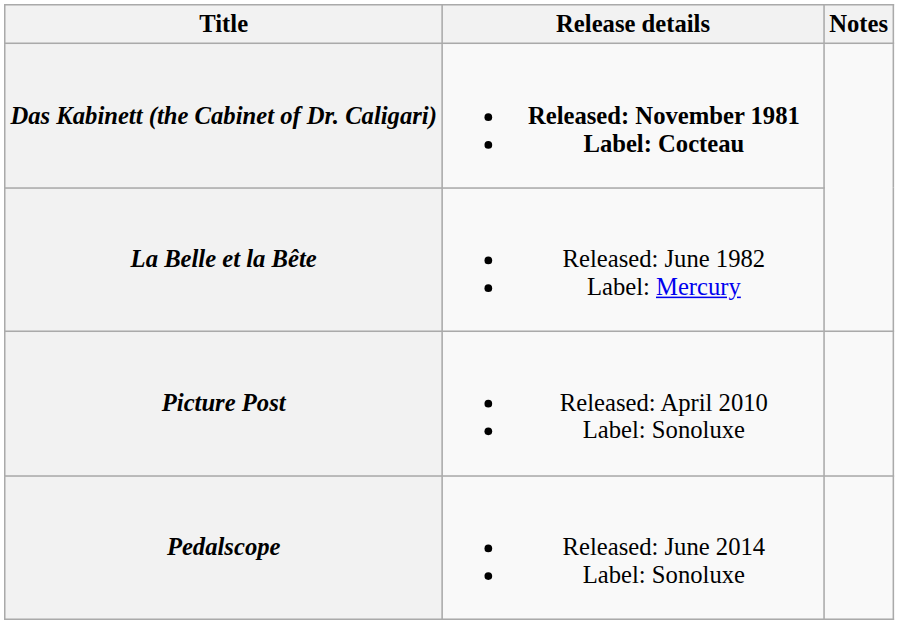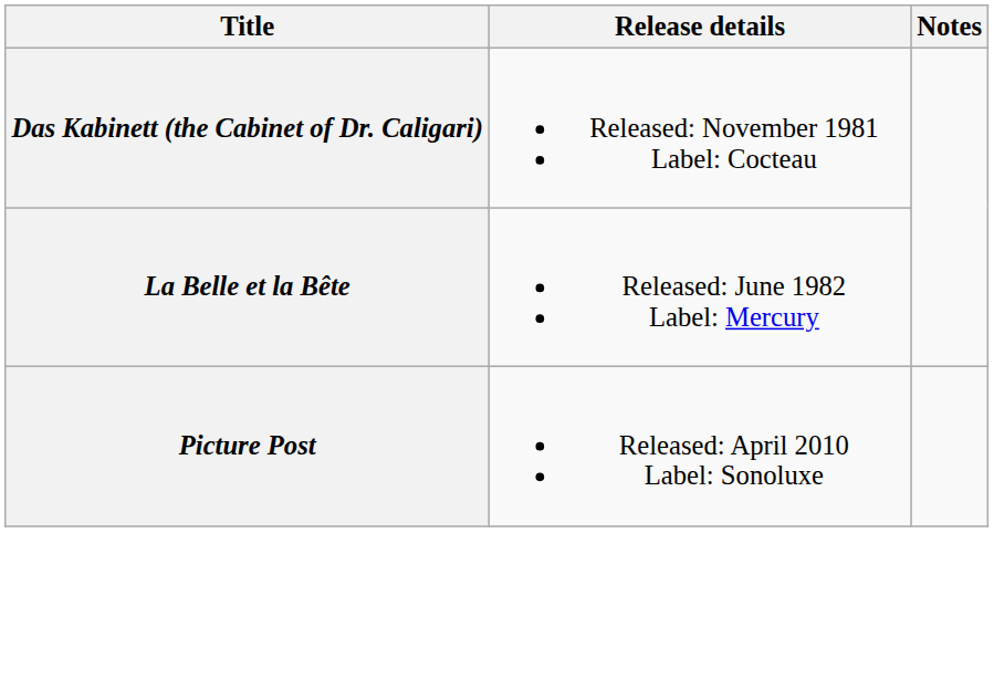Das Kabinett (the Cabinet of Dr. Caligari) | Release details: bold -> normal
- row: Pedalscope | Released: June 2014 Label: Sonoluxe
